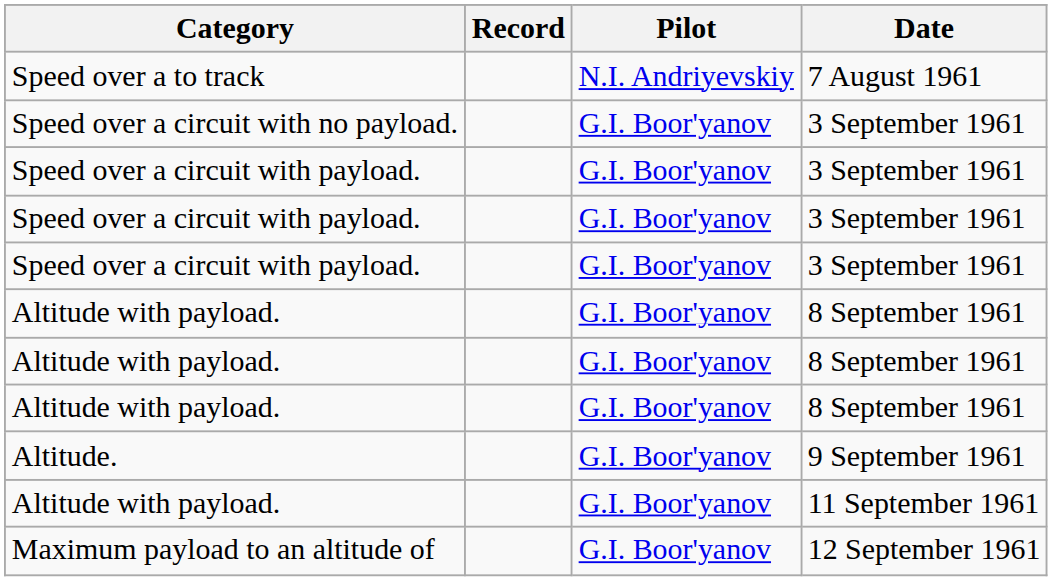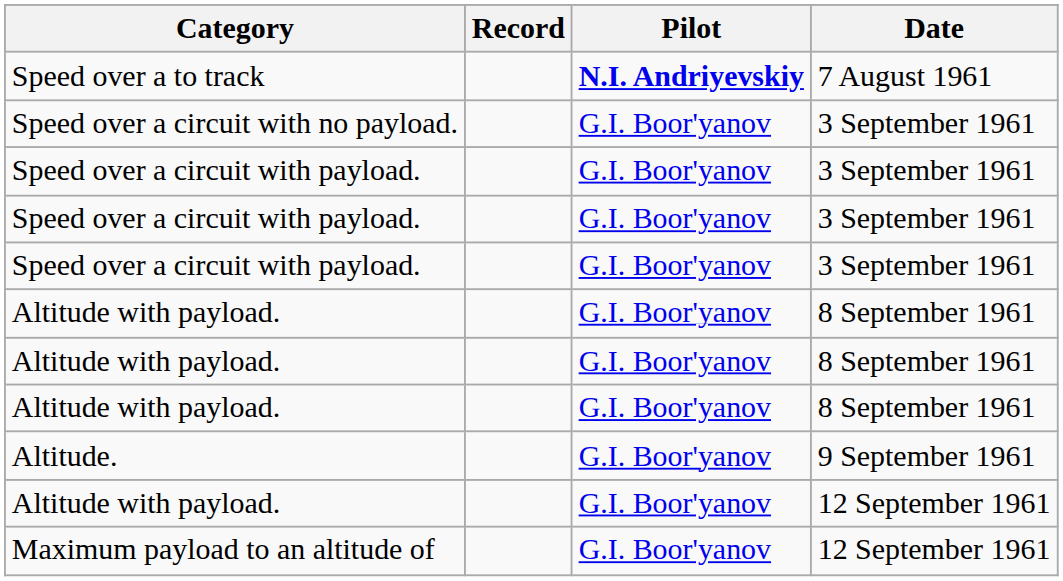Speed over a to track | Pilot: normal -> bold
- row: Altitude with payload. | G.I. Boor'yanov | 11 September 1961
+ row: Altitude with payload. | G.I. Boor'yanov | 12 September 1961
